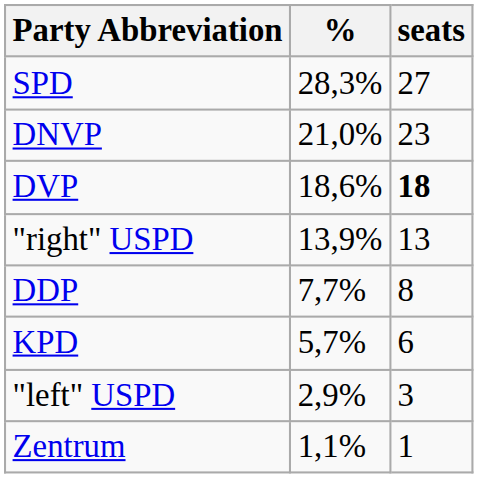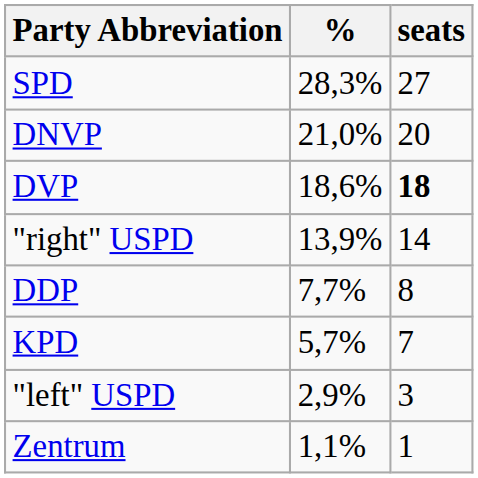DNVP | seats: 23 -> 20
"right" USPD | seats: 13 -> 14
KPD | seats: 6 -> 7
